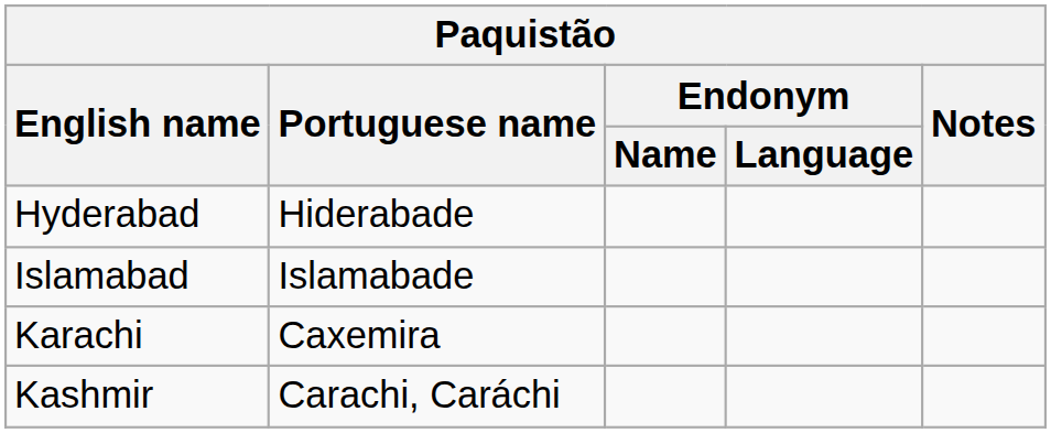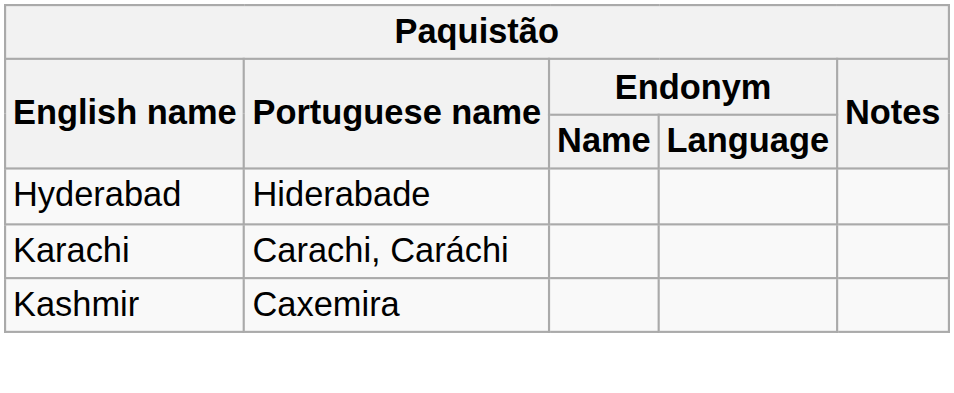- row: Islamabad | Islamabade
Karachi | Portuguese name: Caxemira -> Carachi, Caráchi
Kashmir | Portuguese name: Carachi, Caráchi -> Caxemira
